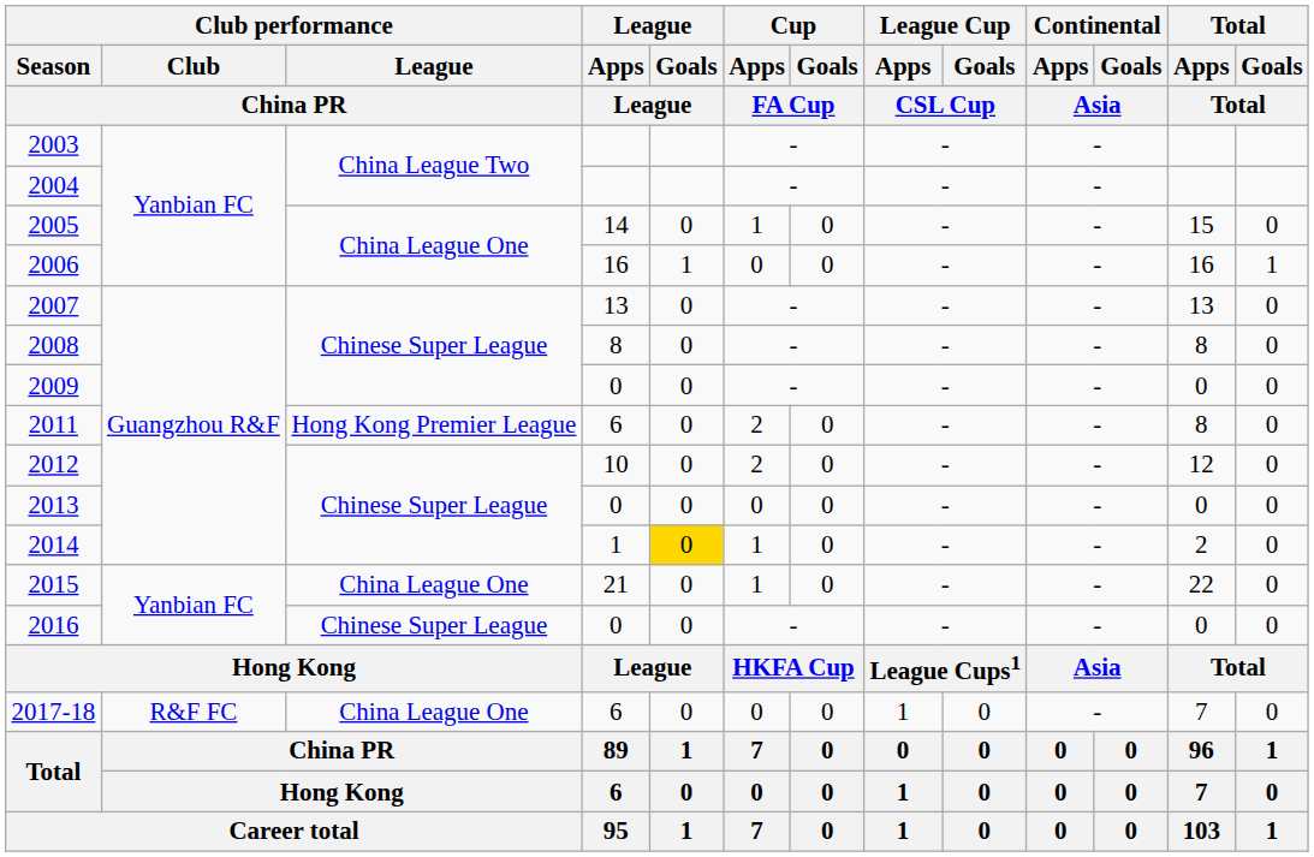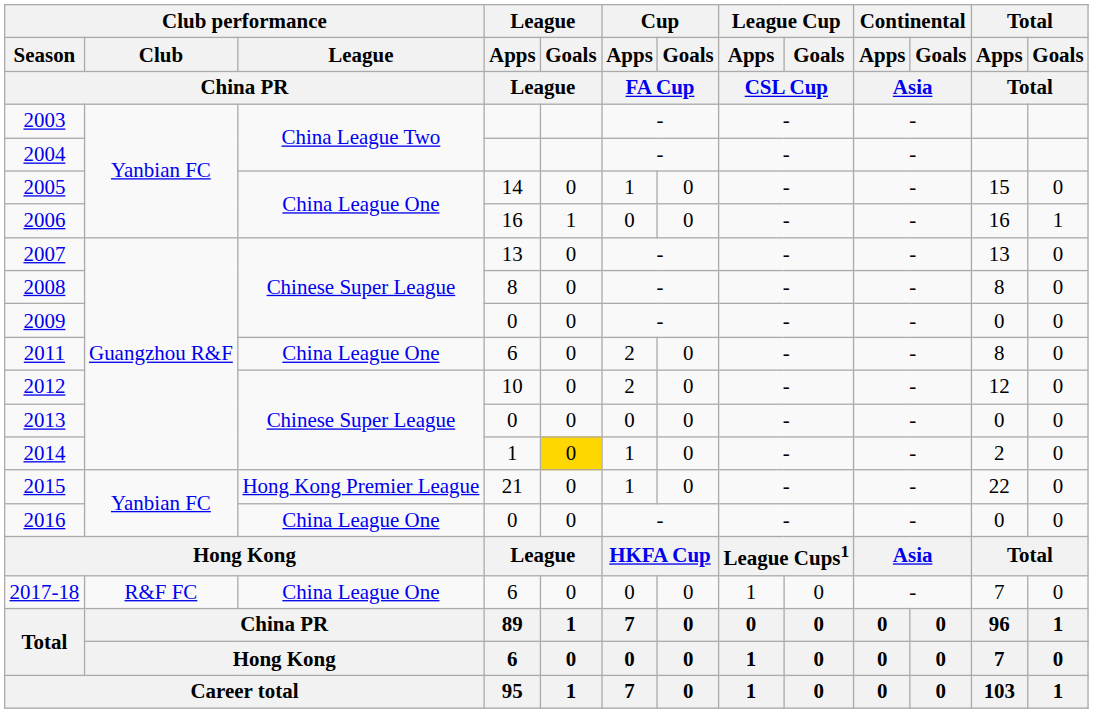2011 | Club performance / League / China PR: Hong Kong Premier League -> China League One
2015 | Club performance / League / China PR: China League One -> Hong Kong Premier League
2016 | Club performance / League / China PR: Chinese Super League -> China League One
